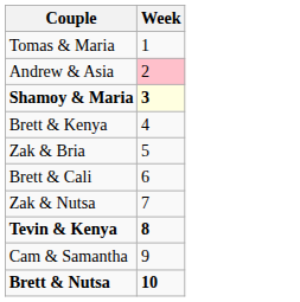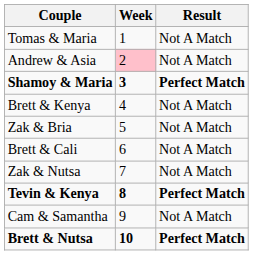+ column: Result | Not A Match | Not A Match | Perfect Match | Not A Match | Not A Match | Not A Match | Not A Match | Perfect Match | Not A Match | Perfect Match
Shamoy & Maria | Week: lightyellow background -> no background
